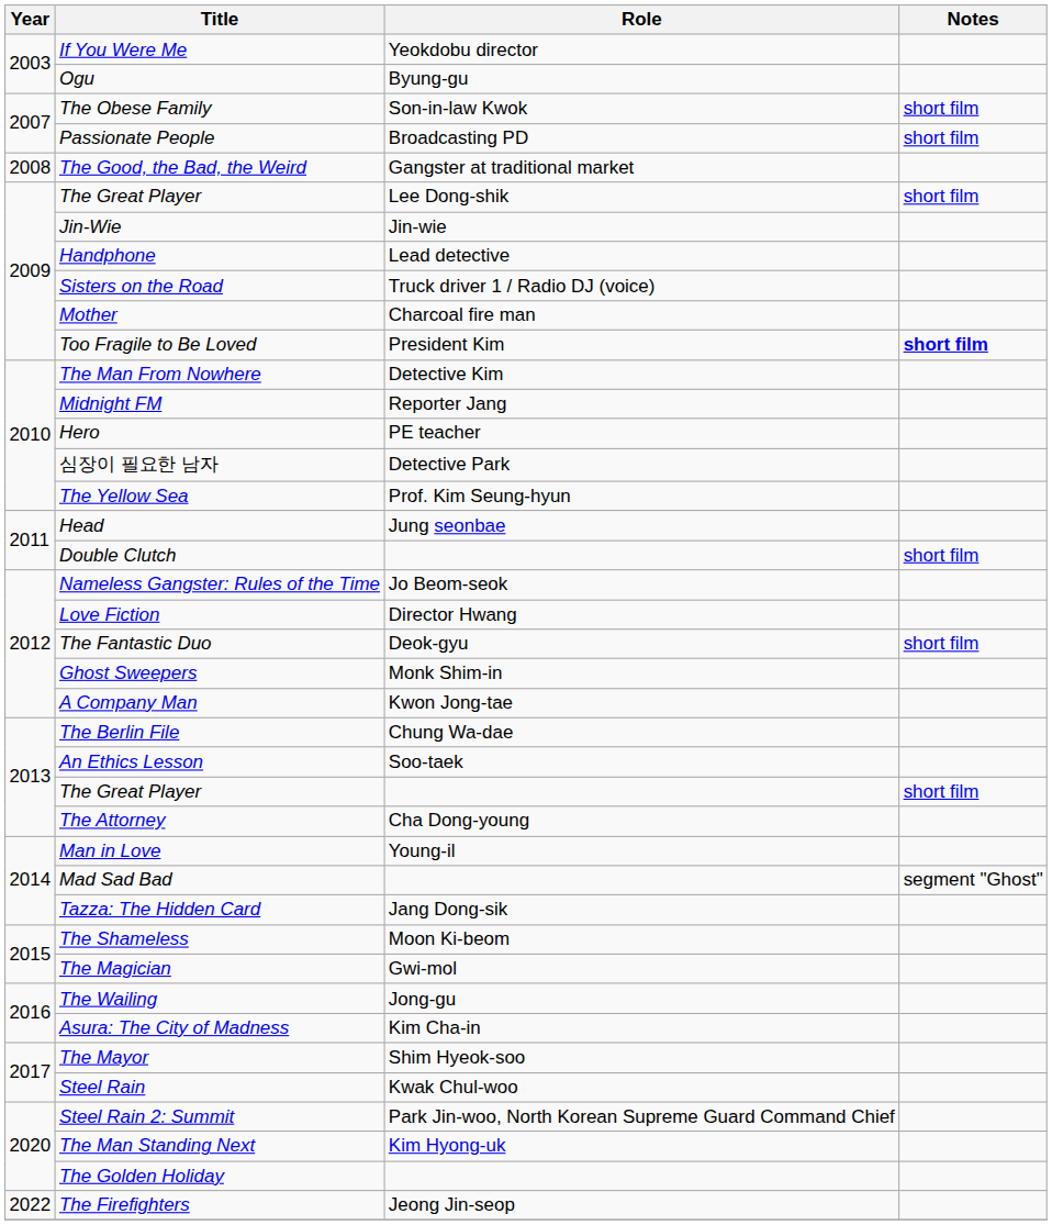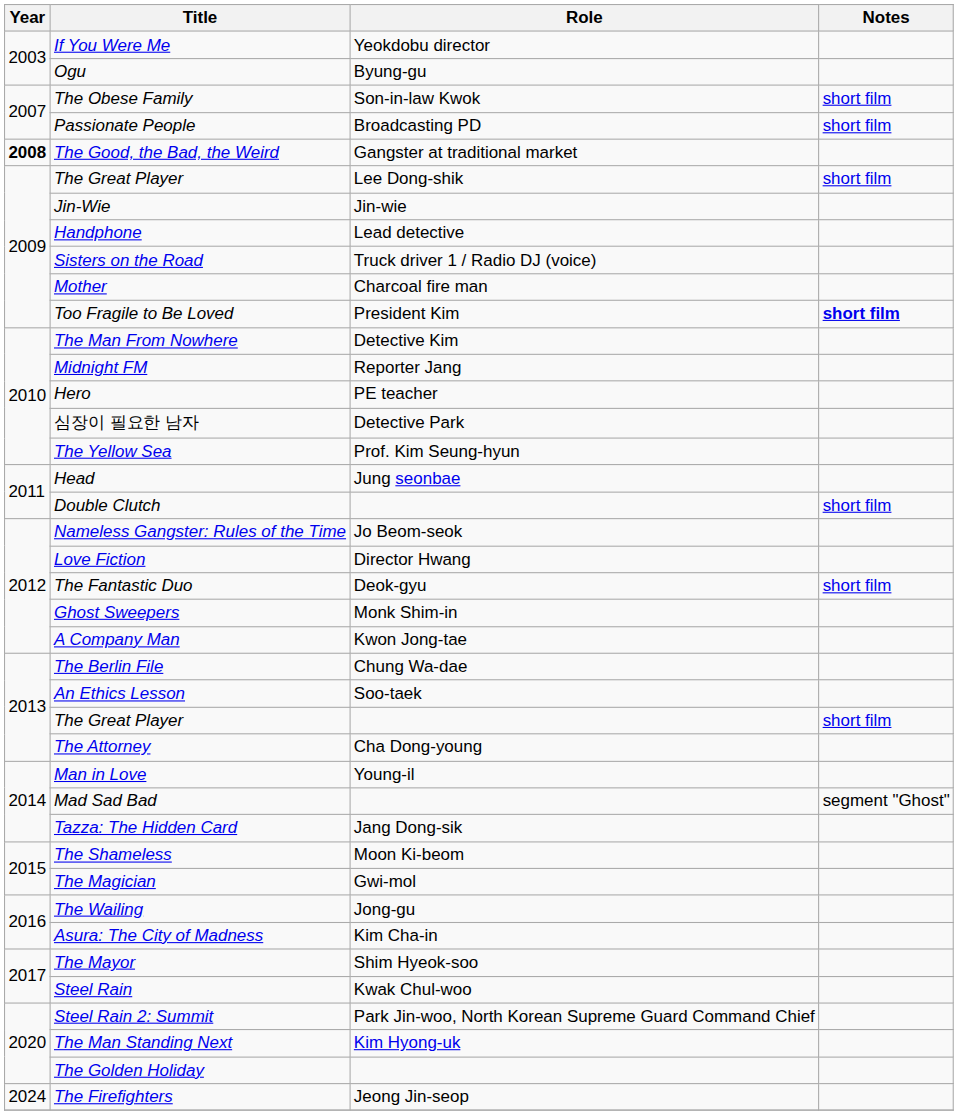The Good, the Bad, the Weird | Year: normal -> bold
The Firefighters | Year: 2022 -> 2024
